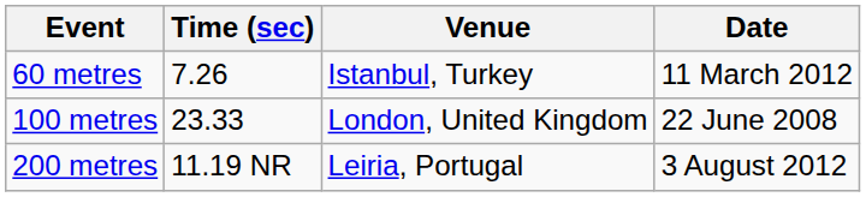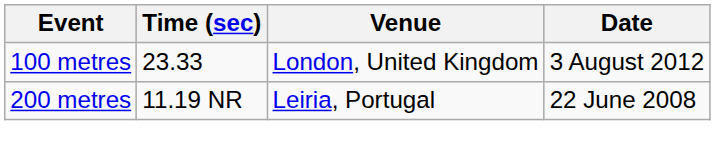- row: 60 metres | 7.26 | Istanbul, Turkey | 11 March 2012
100 metres | Date: 22 June 2008 -> 3 August 2012
200 metres | Date: 3 August 2012 -> 22 June 2008
